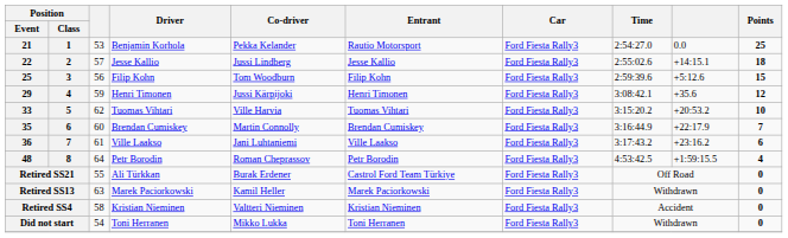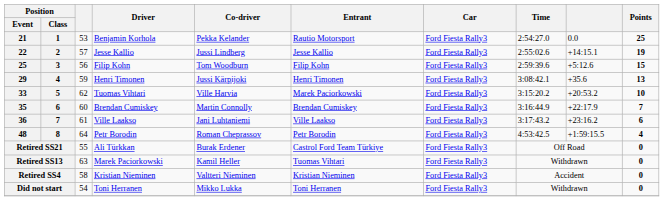22 | Points: 18 -> 19
29 | Points: 12 -> 13
33 | Entrant: Tuomas Vihtari -> Marek Paciorkowski
Retired SS13 | Entrant: Marek Paciorkowski -> Tuomas Vihtari
